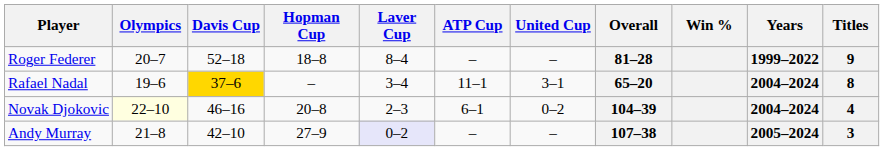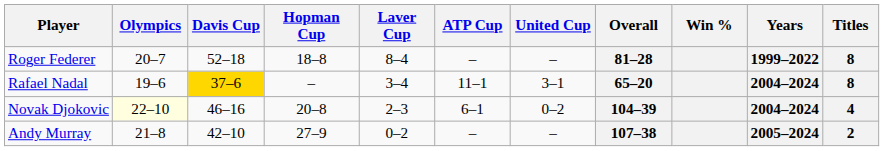Roger Federer | Titles: 9 -> 8
Andy Murray | Laver Cup: lavender background -> no background
Andy Murray | Titles: 3 -> 2
